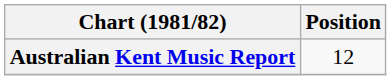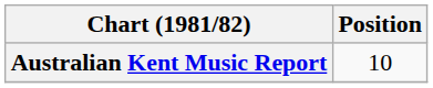Australian Kent Music Report | Position: 12 -> 10
